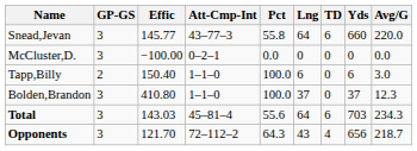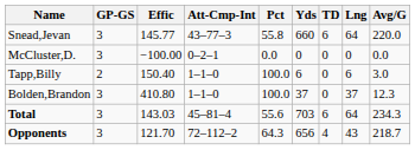columns swapped: Yds <-> Lng
